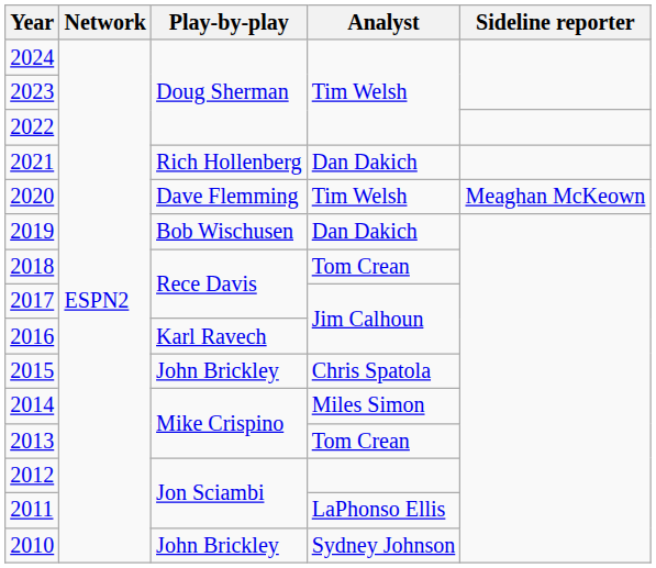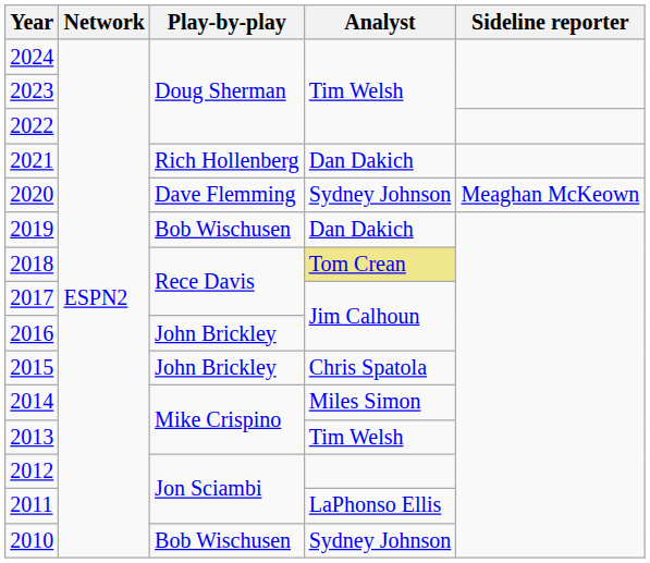2020 | Analyst: Tim Welsh -> Sydney Johnson
2018 | Analyst: no background -> khaki background
2016 | Play-by-play: Karl Ravech -> John Brickley
2013 | Analyst: Tom Crean -> Tim Welsh
2010 | Play-by-play: John Brickley -> Bob Wischusen
